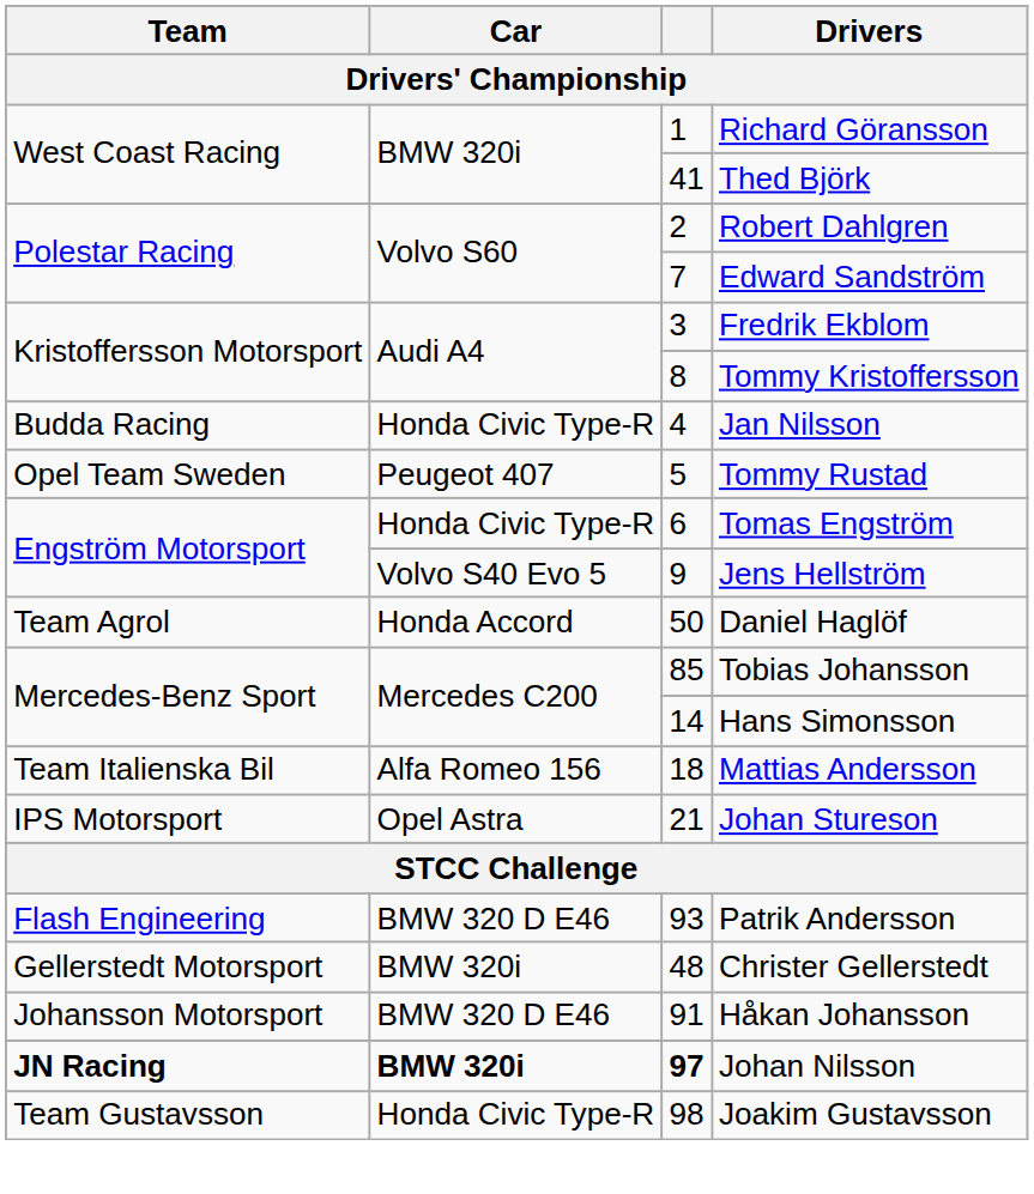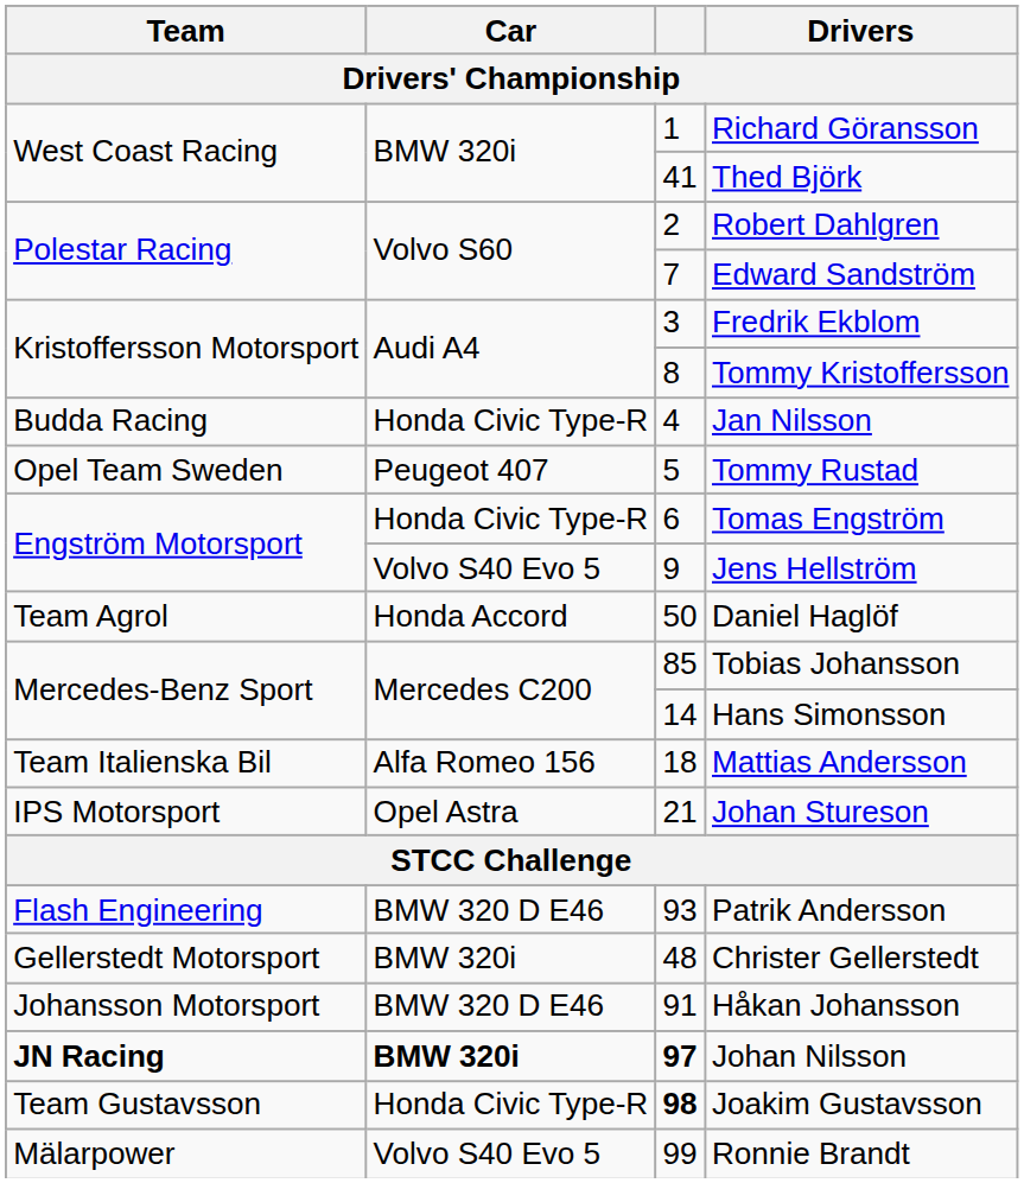Joakim Gustavsson | column 3: normal -> bold
+ row: Mälarpower | Volvo S40 Evo 5 | 99 | Ronnie Brandt
